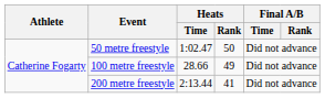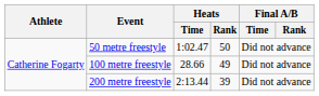200 metre freestyle | Heats / Rank: 41 -> 39
